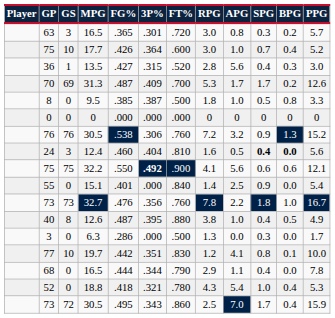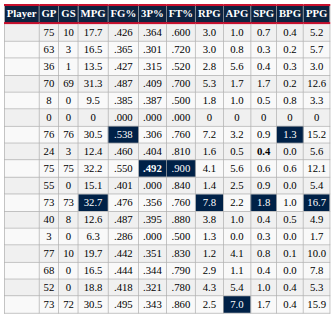rows swapped: 63 <-> 75 / 17.7
24 | BPG: bold -> normal
